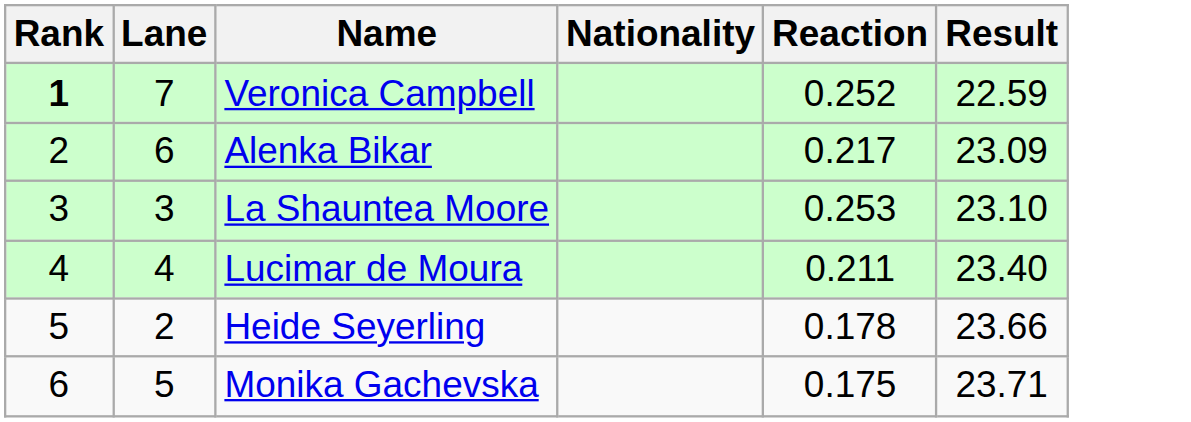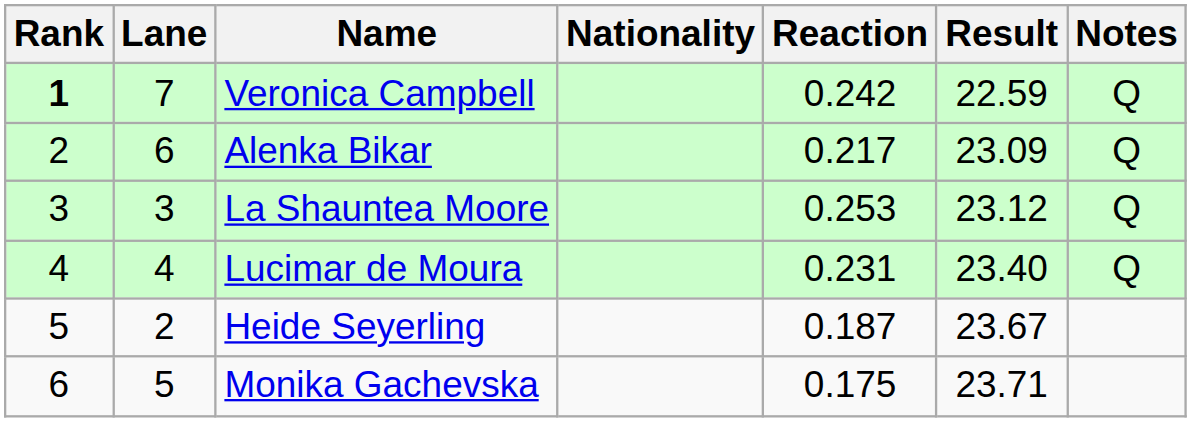+ column: Notes | Q | Q | Q | Q
Veronica Campbell | Reaction: 0.252 -> 0.242
La Shauntea Moore | Result: 23.10 -> 23.12
Lucimar de Moura | Reaction: 0.211 -> 0.231
Heide Seyerling | Reaction: 0.178 -> 0.187
Heide Seyerling | Result: 23.66 -> 23.67
